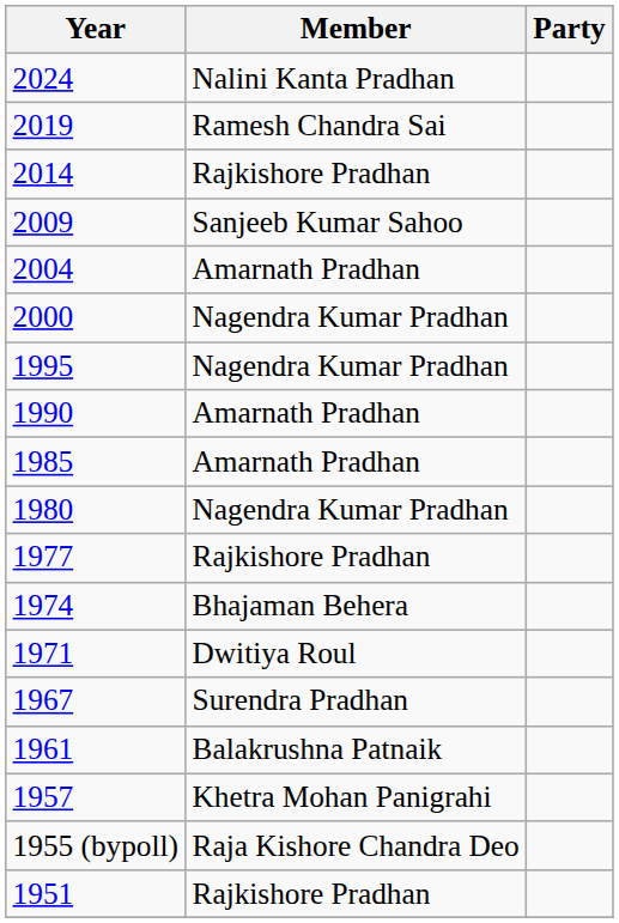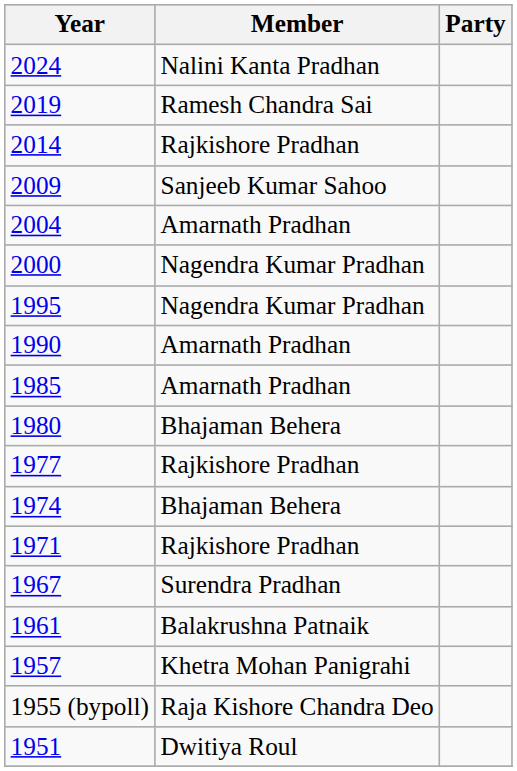1980 | Member: Nagendra Kumar Pradhan -> Bhajaman Behera
1971 | Member: Dwitiya Roul -> Rajkishore Pradhan
1951 | Member: Rajkishore Pradhan -> Dwitiya Roul
